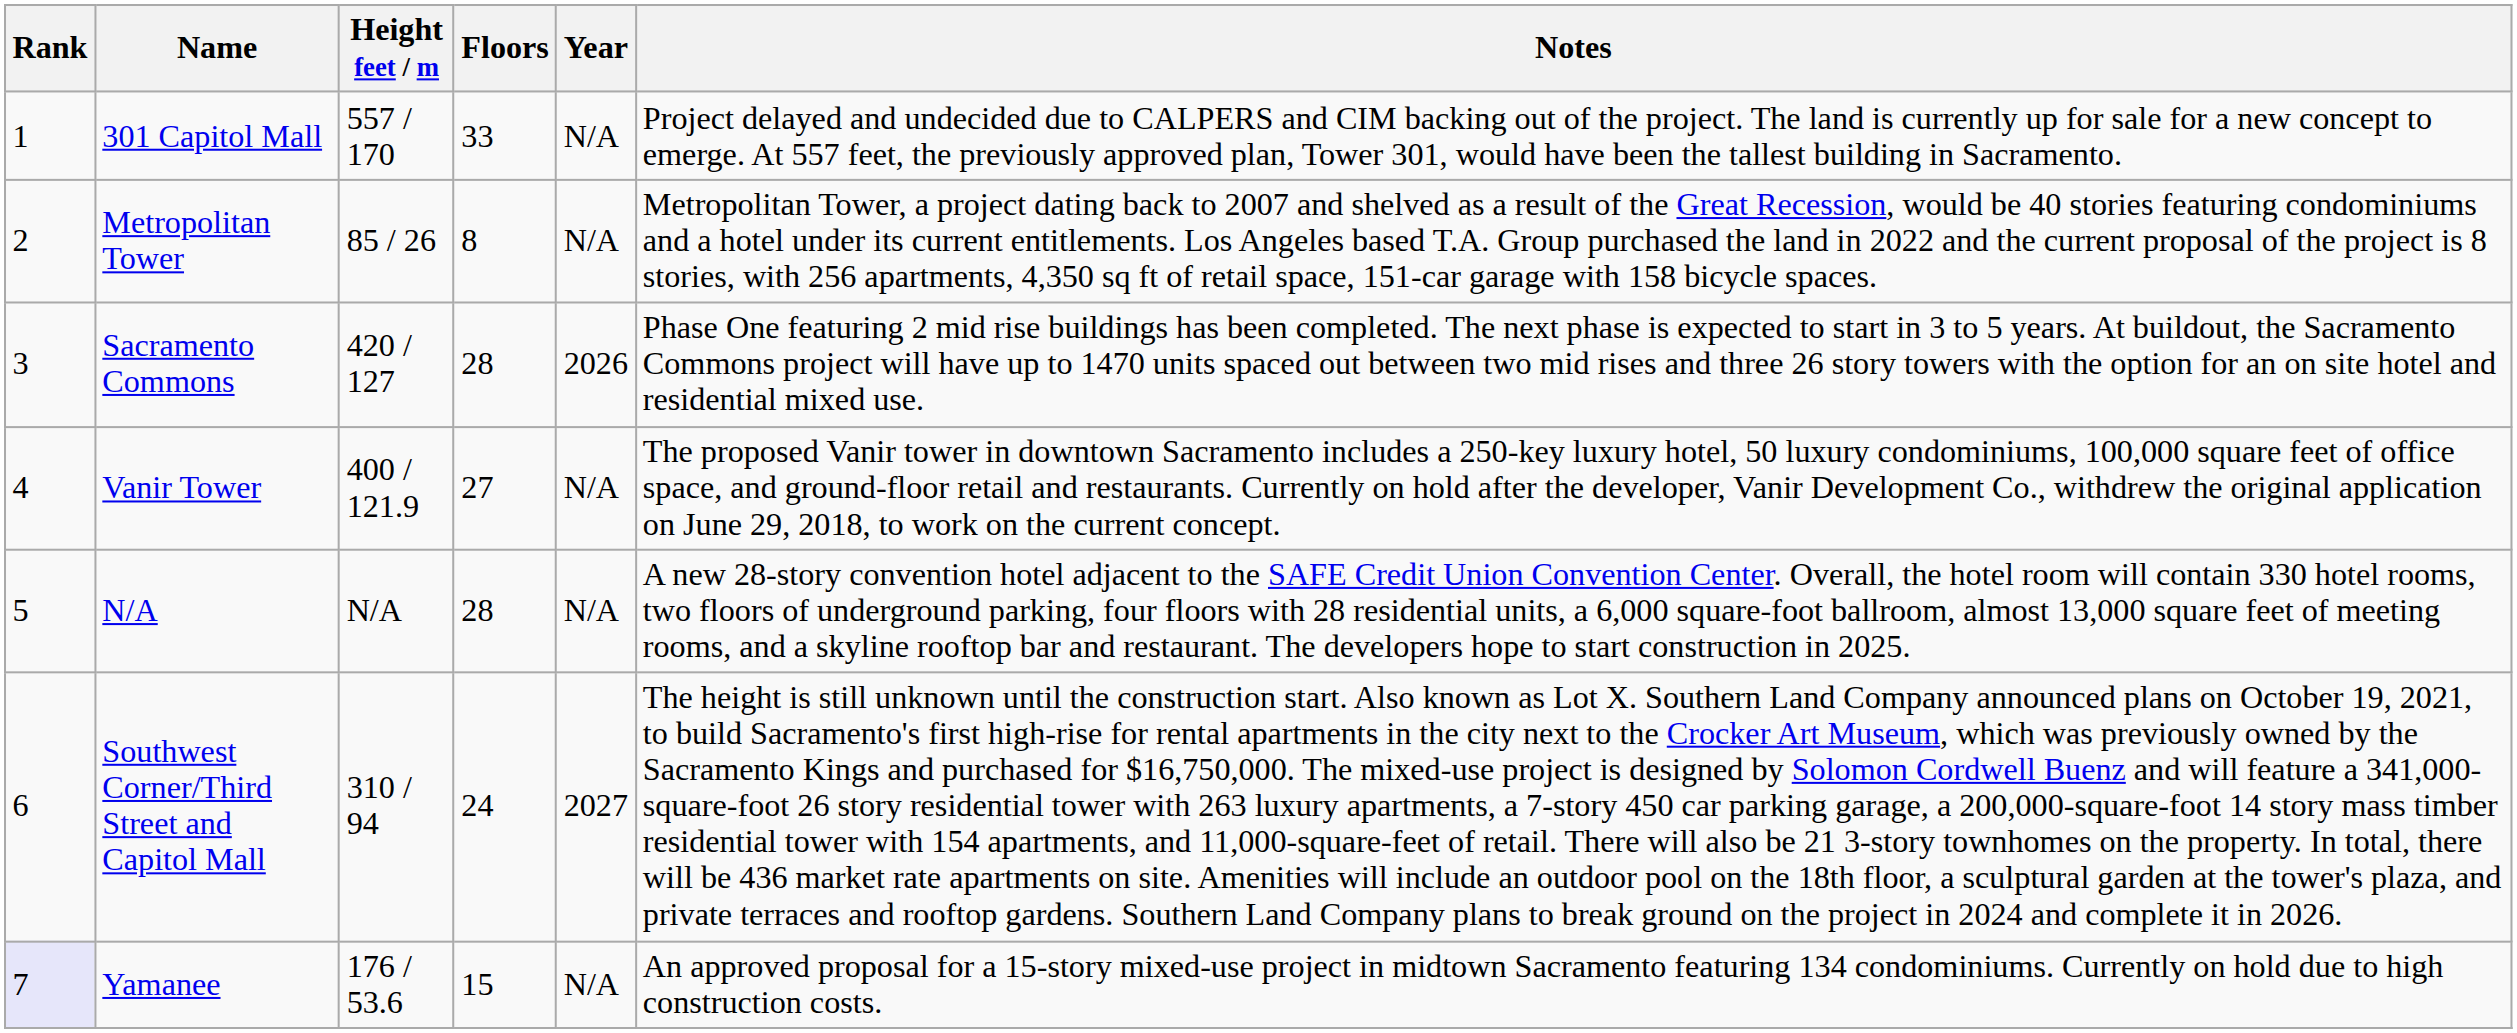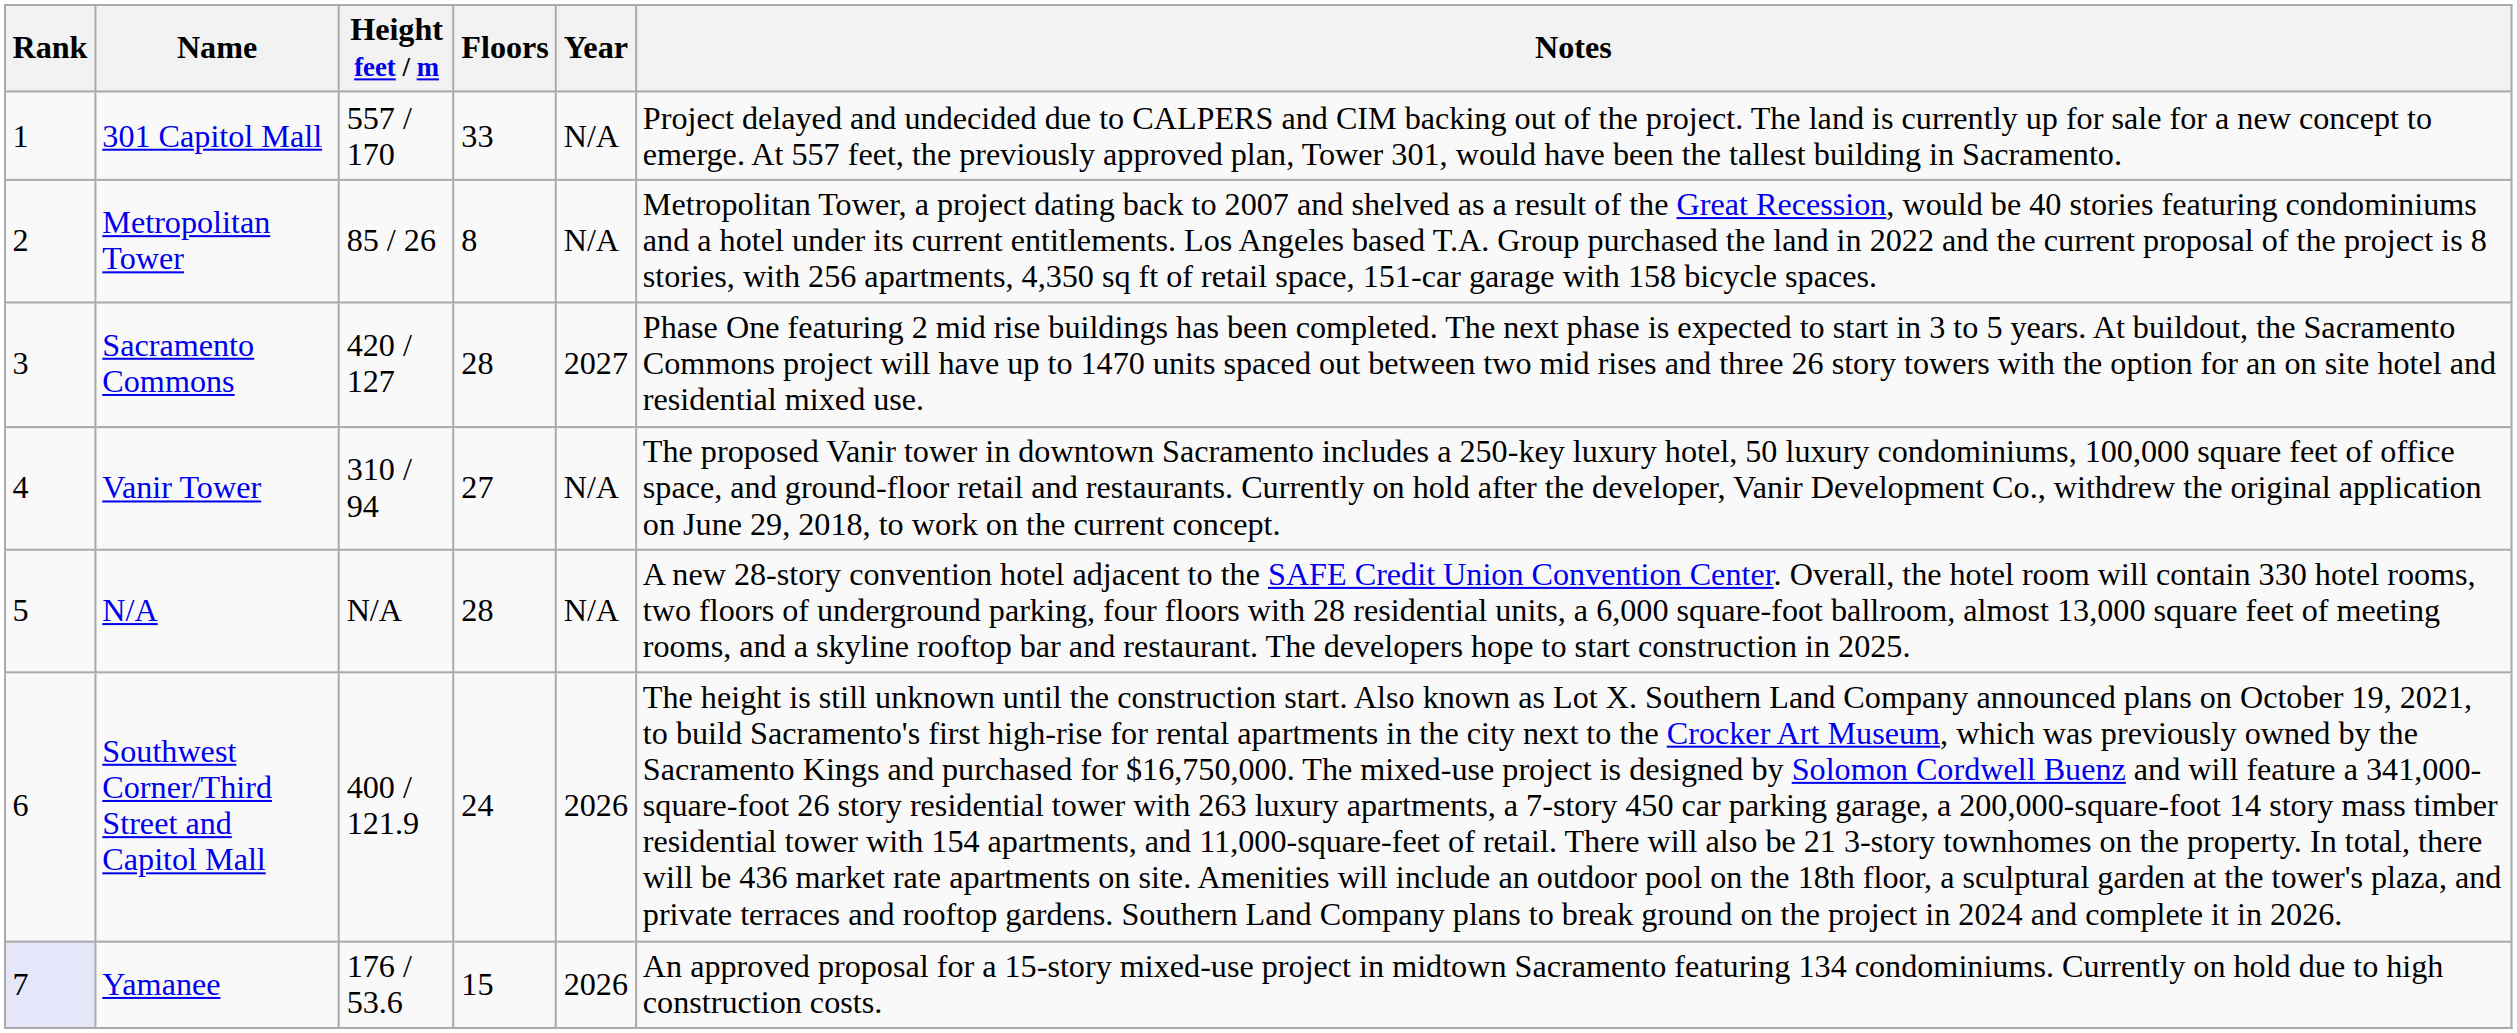Sacramento Commons | Year: 2026 -> 2027
Vanir Tower | Height feet / m: 400 / 121.9 -> 310 / 94
Southwest Corner/Third Street and Capitol Mall | Height feet / m: 310 / 94 -> 400 / 121.9
Southwest Corner/Third Street and Capitol Mall | Year: 2027 -> 2026
Yamanee | Year: N/A -> 2026
